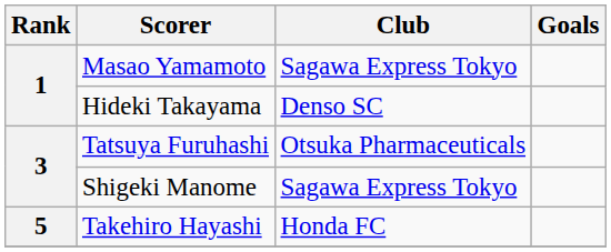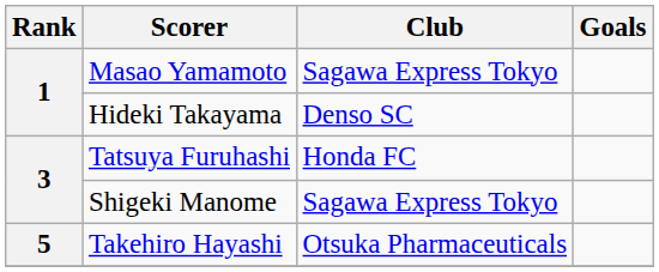Tatsuya Furuhashi | Club: Otsuka Pharmaceuticals -> Honda FC
Takehiro Hayashi | Club: Honda FC -> Otsuka Pharmaceuticals
